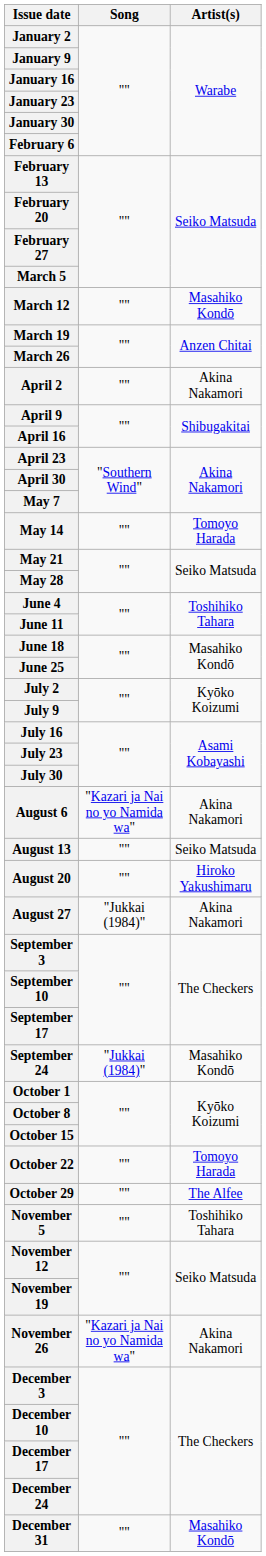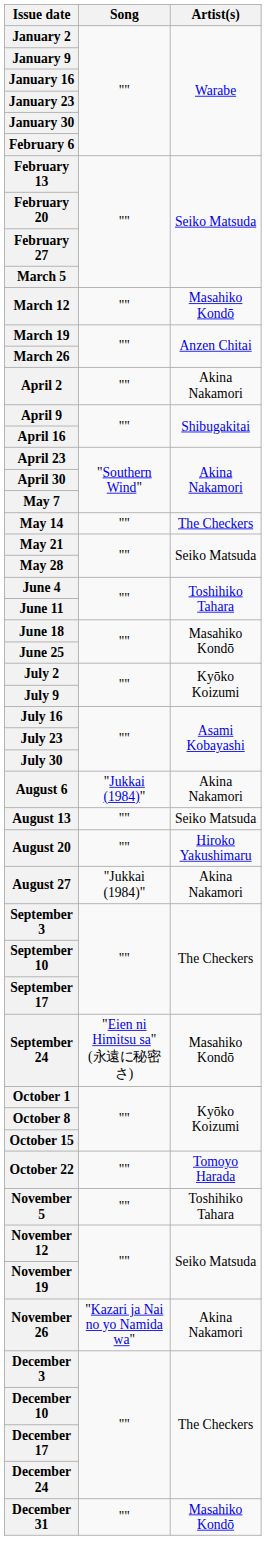May 14 | Artist(s): Tomoyo Harada -> The Checkers
August 6 | Song: "Kazari ja Nai no yo Namida wa" -> "Jukkai (1984)"
September 24 | Song: "Jukkai (1984)" -> "Eien ni Himitsu sa" (永遠に秘密さ)
- row: October 29 | "" | The Alfee
